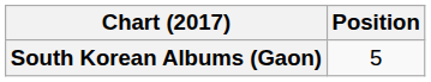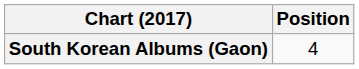South Korean Albums (Gaon) | Position: 5 -> 4
